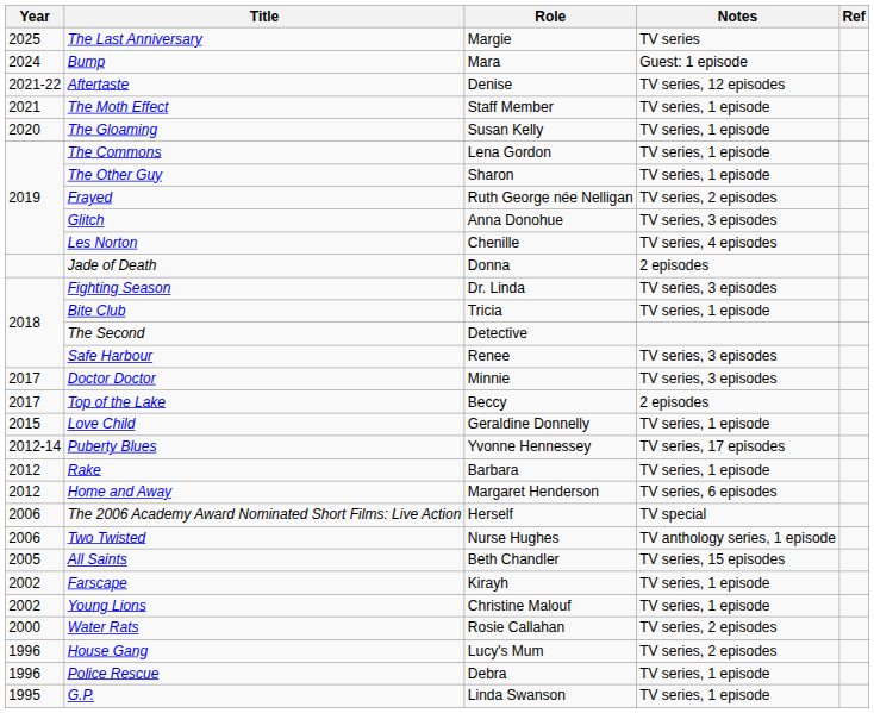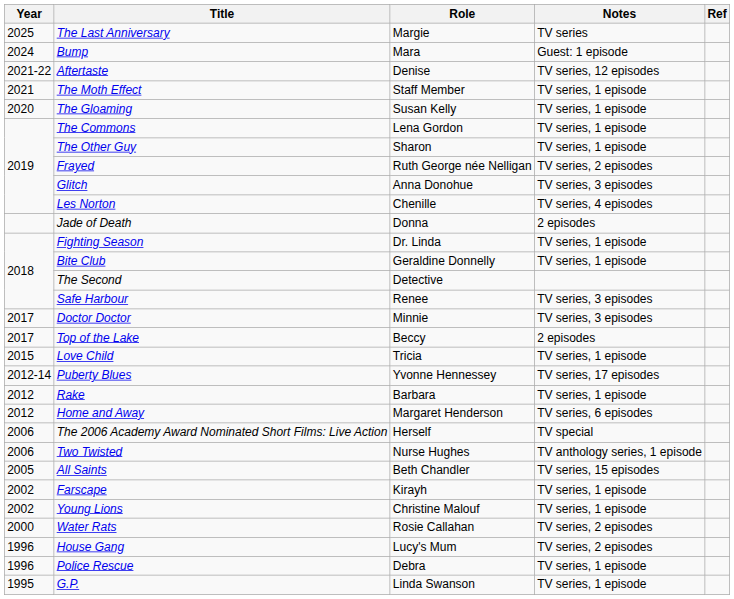Fighting Season | Notes: TV series, 3 episodes -> TV series, 1 episode
Bite Club | Role: Tricia -> Geraldine Donnelly
Love Child | Role: Geraldine Donnelly -> Tricia
